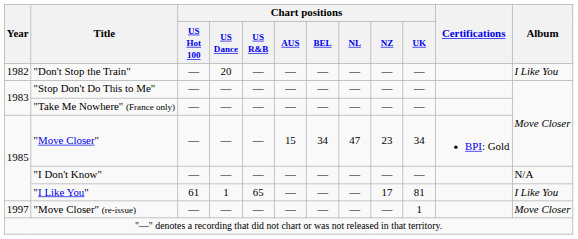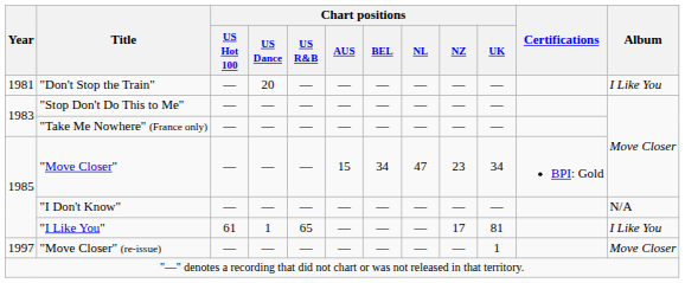"Don't Stop the Train" | Year: 1982 -> 1981
